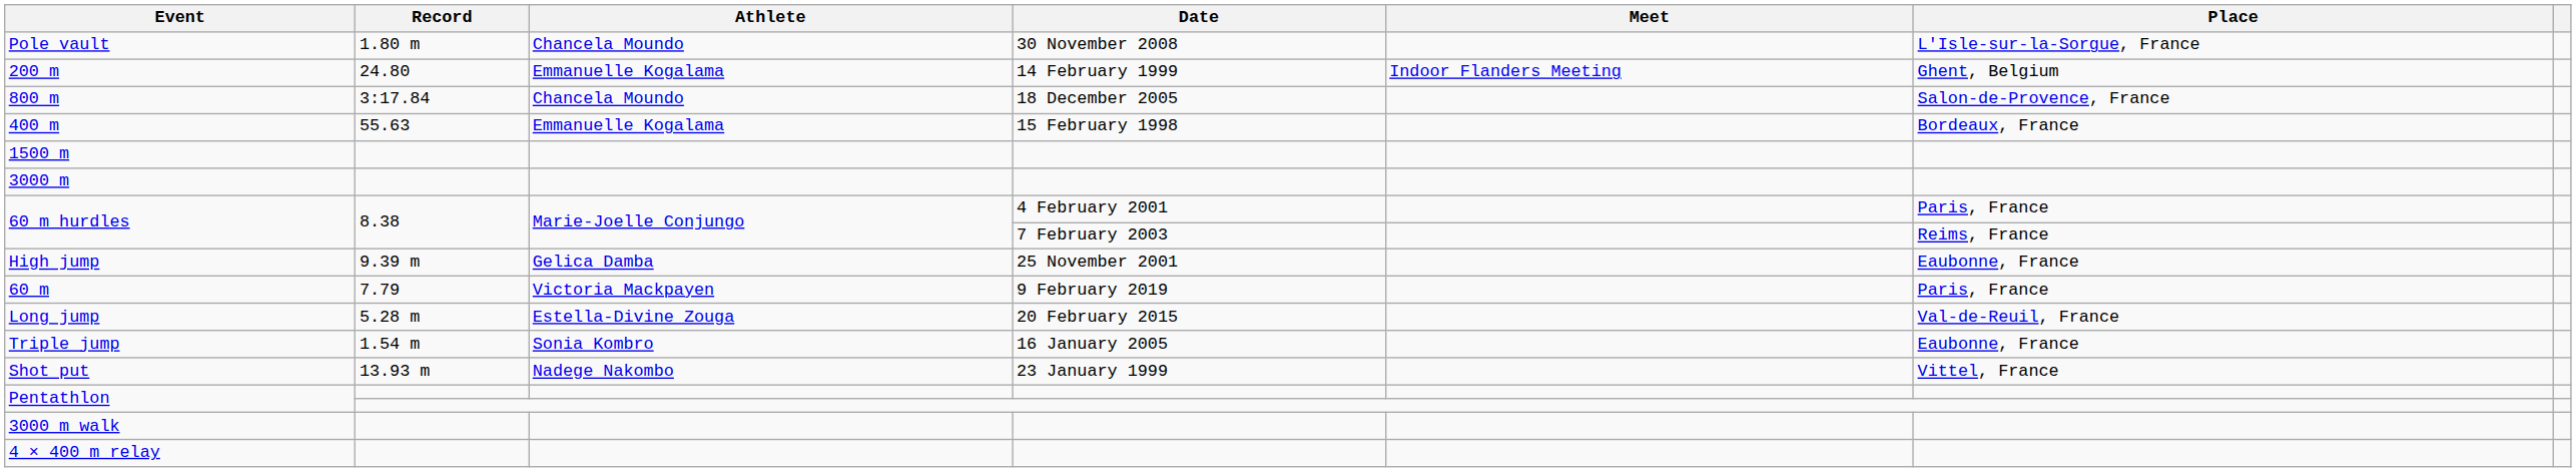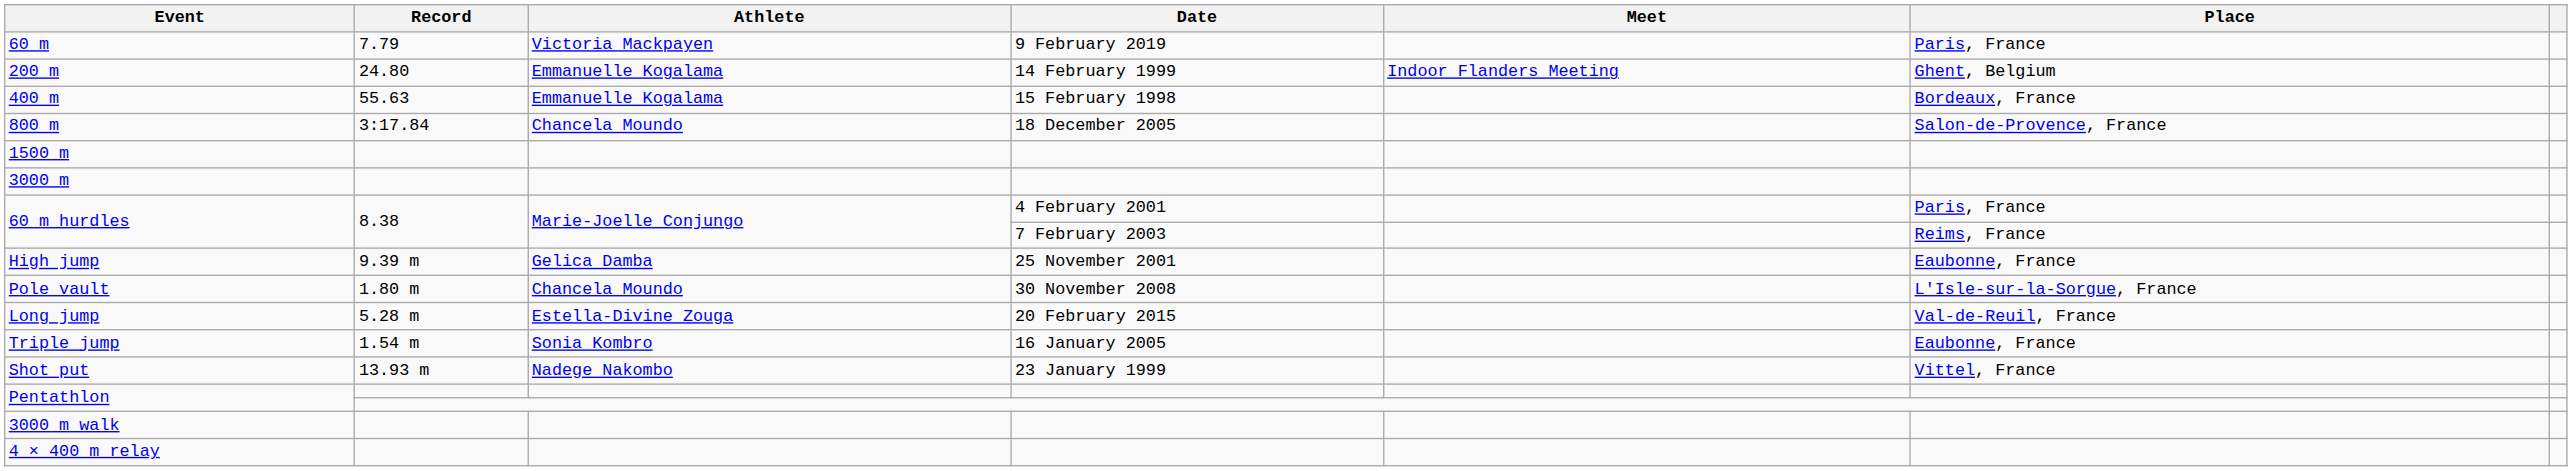rows swapped: 60 m <-> Pole vault
rows swapped: 400 m <-> 800 m
